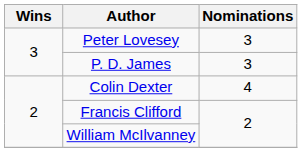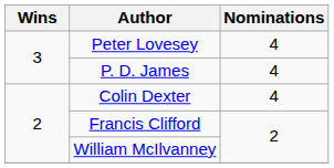Peter Lovesey | Nominations: 3 -> 4
P. D. James | Nominations: 3 -> 4
